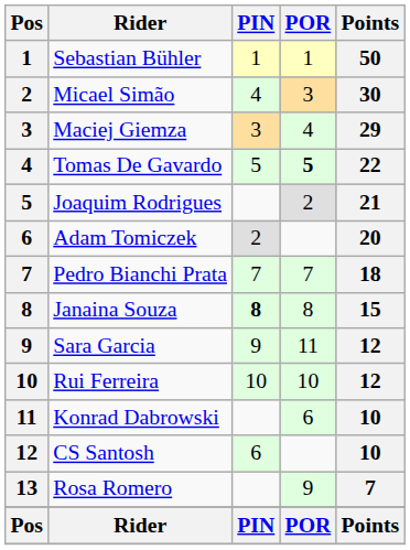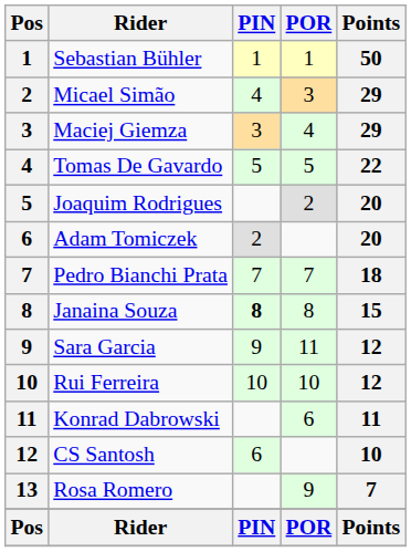Micael Simão | Points: 30 -> 29
Tomas De Gavardo | POR: bold -> normal
Joaquim Rodrigues | Points: 21 -> 20
Konrad Dabrowski | Points: 10 -> 11
